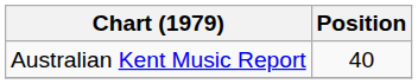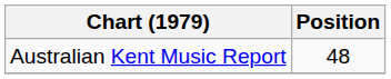Australian Kent Music Report | Position: 40 -> 48
